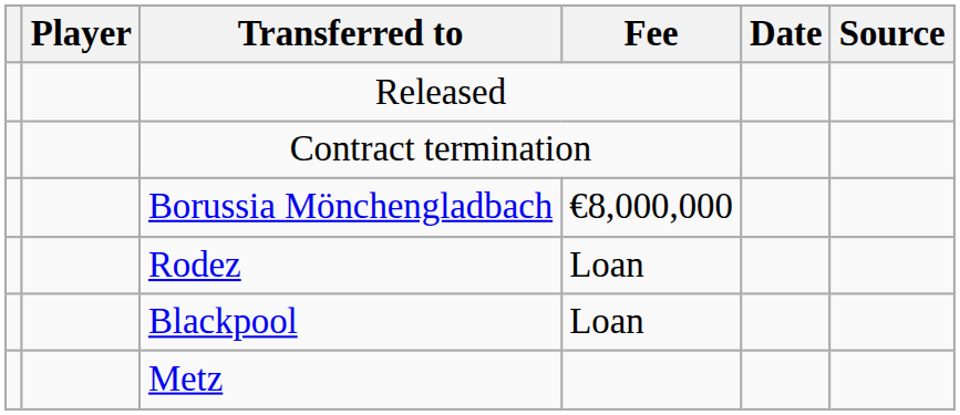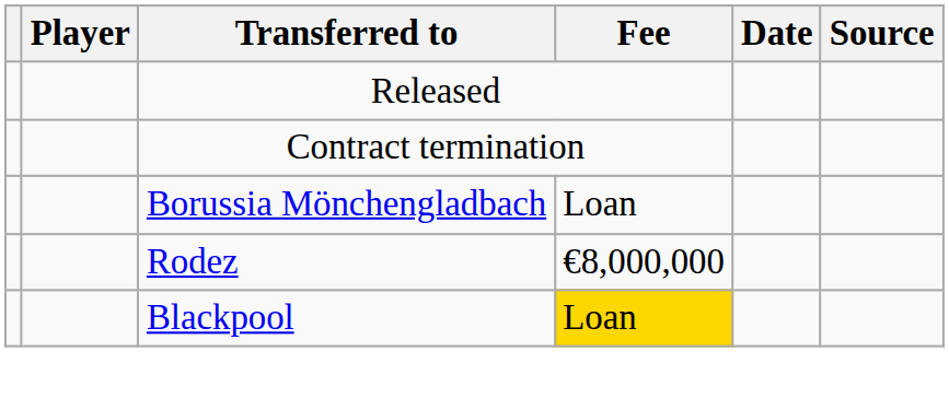Borussia Mönchengladbach | Fee: €8,000,000 -> Loan
Rodez | Fee: Loan -> €8,000,000
Blackpool | Fee: no background -> gold background
- row: Metz
